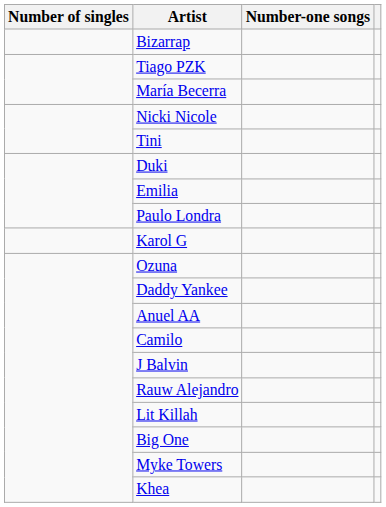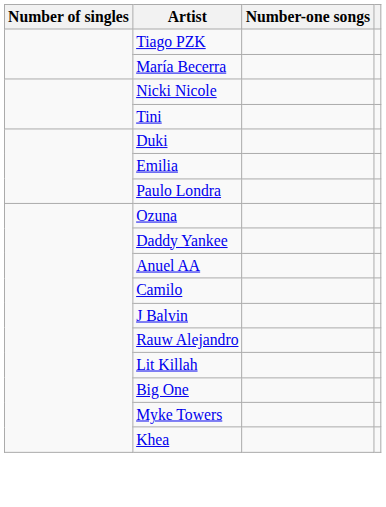- row: Bizarrap
- row: Karol G
